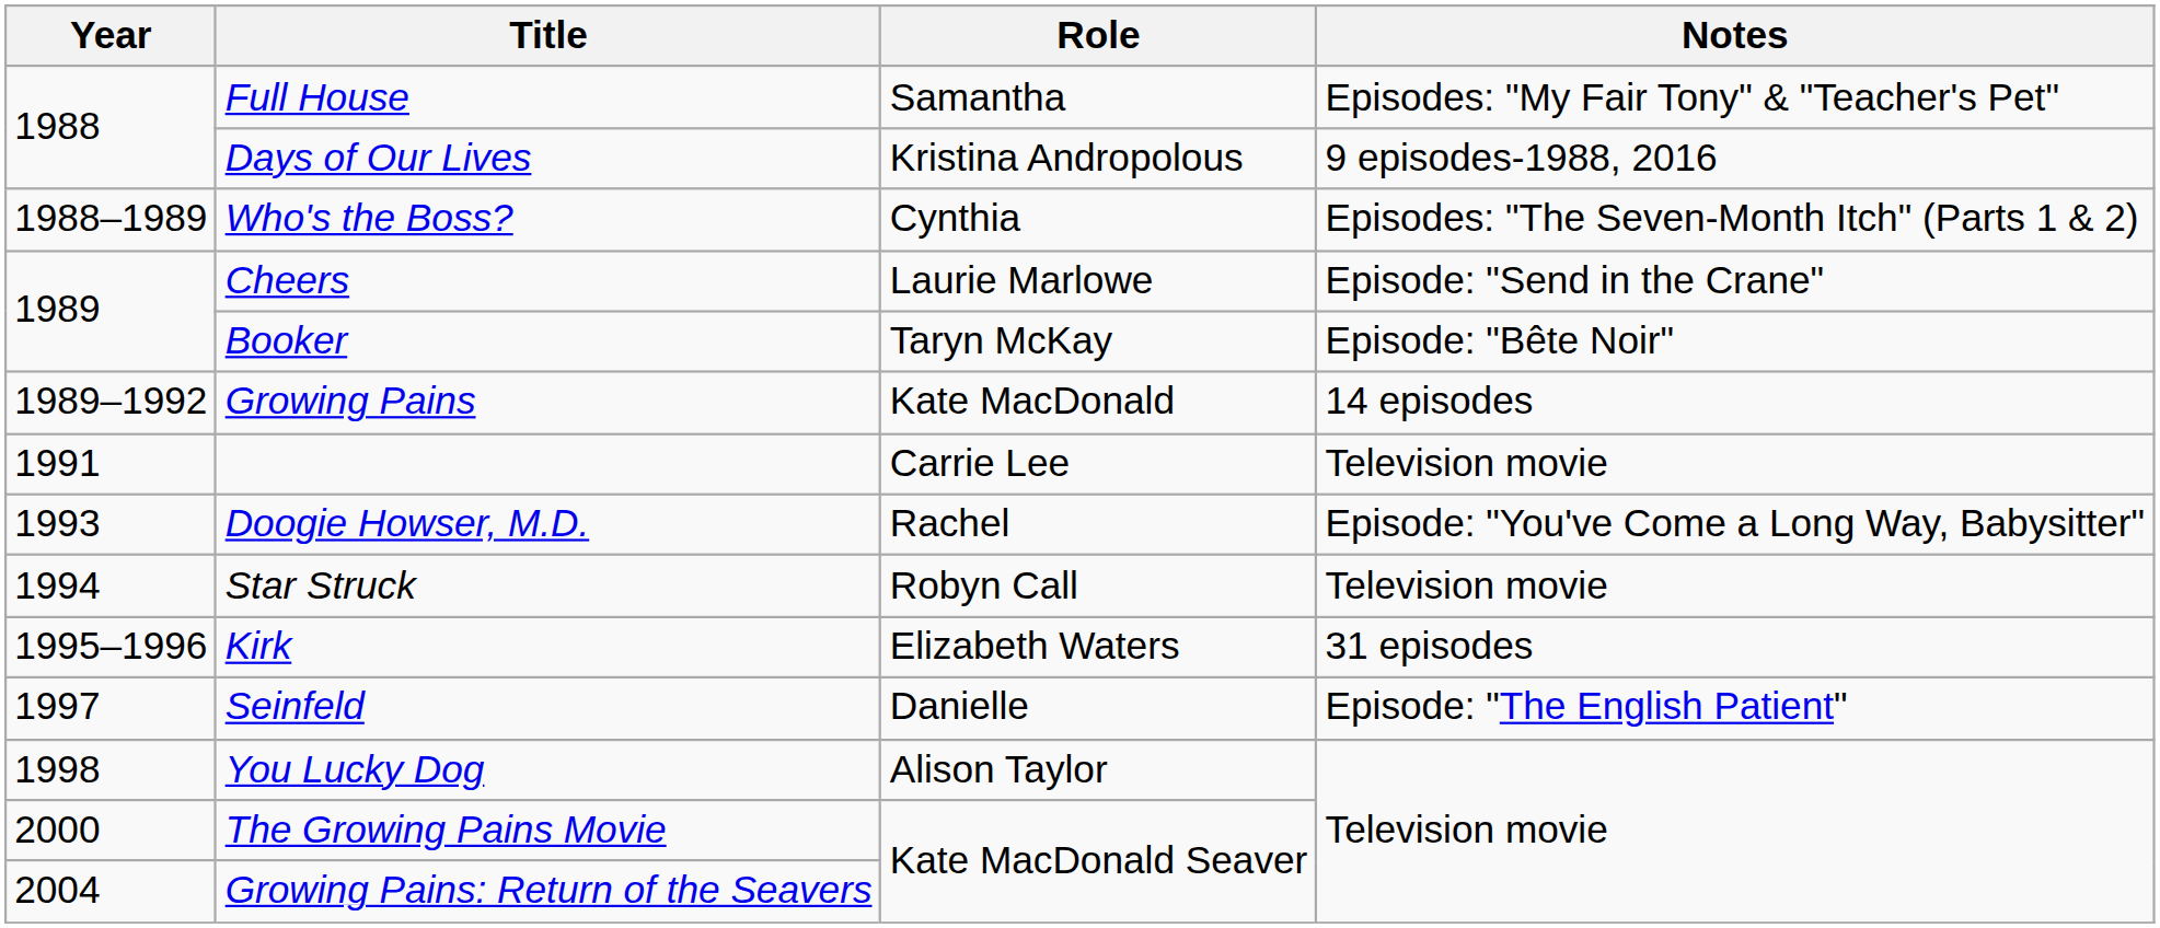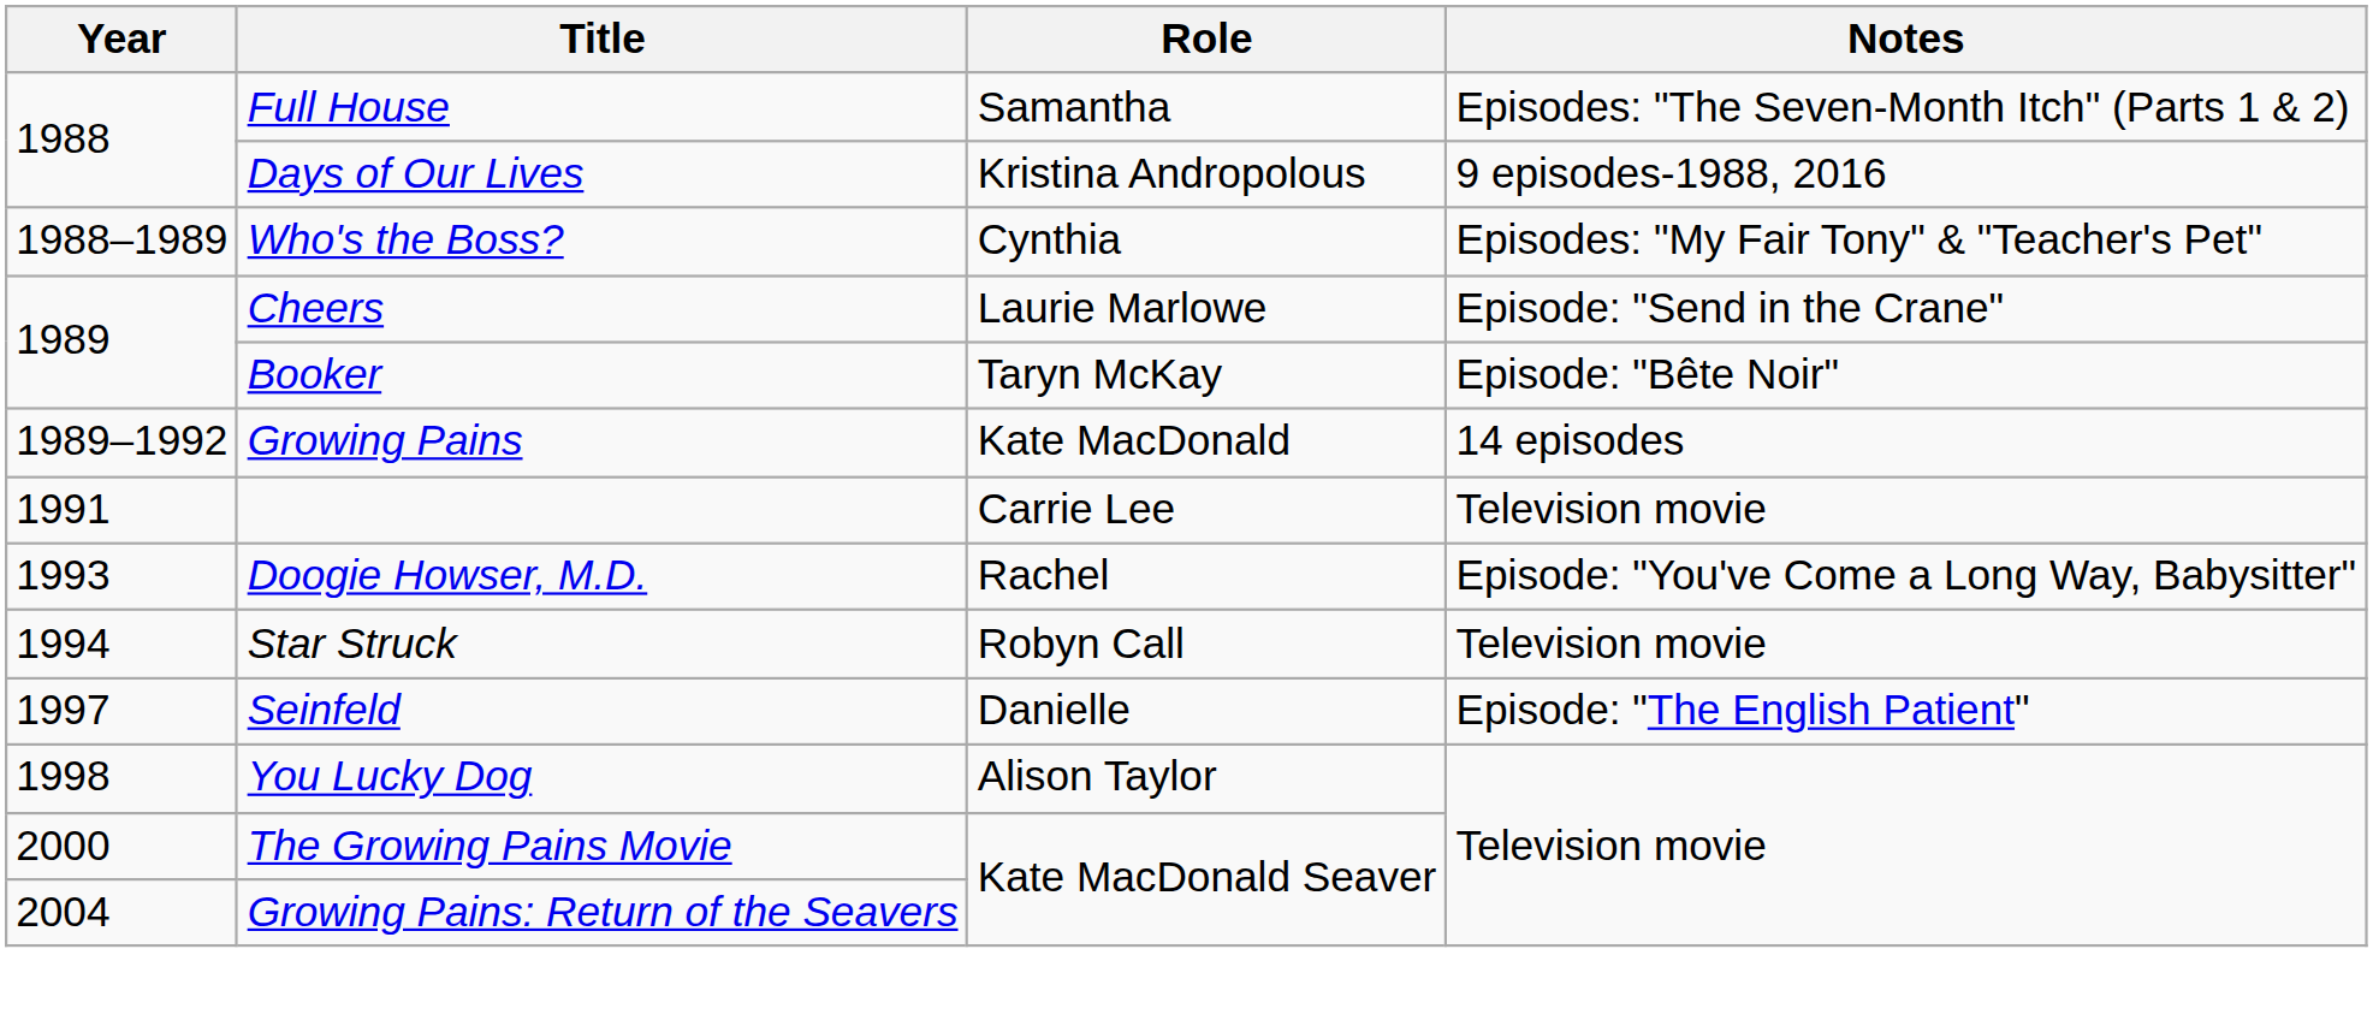Full House | Notes: Episodes: "My Fair Tony" & "Teacher's Pet" -> Episodes: "The Seven-Month Itch" (Parts 1 & 2)
Who's the Boss? | Notes: Episodes: "The Seven-Month Itch" (Parts 1 & 2) -> Episodes: "My Fair Tony" & "Teacher's Pet"
- row: 1995–1996 | Kirk | Elizabeth Waters | 31 episodes
